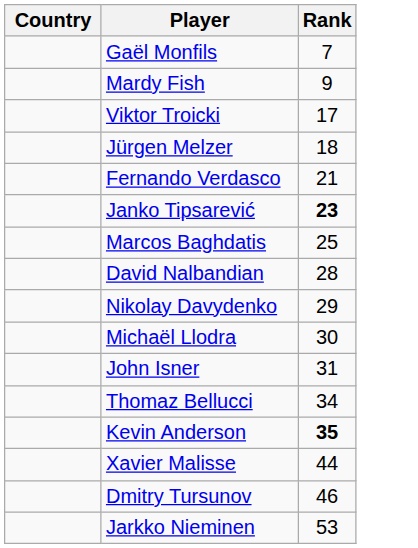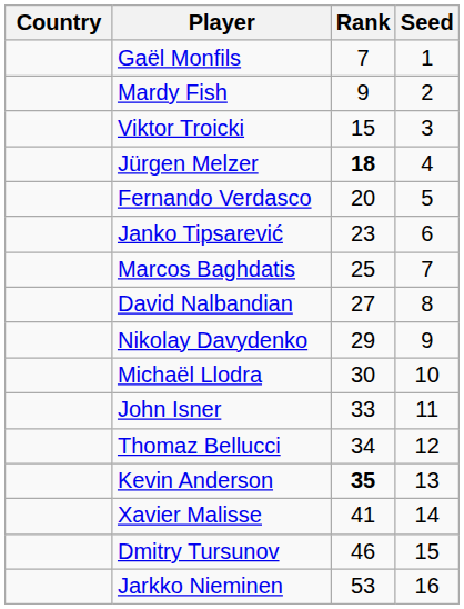+ column: Seed | 1 | 2 | 3 | 4 | 5 | 6 | 7 | 8 | 9 | 10 | 11 | 12 | 13 | 14 | 15 | 16
Viktor Troicki | Rank: 17 -> 15
Jürgen Melzer | Rank: normal -> bold
Fernando Verdasco | Rank: 21 -> 20
Janko Tipsarević | Rank: bold -> normal
David Nalbandian | Rank: 28 -> 27
John Isner | Rank: 31 -> 33
Xavier Malisse | Rank: 44 -> 41
